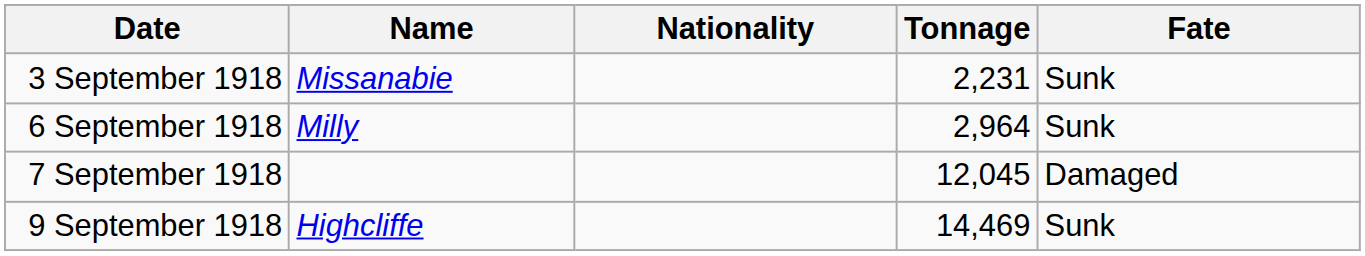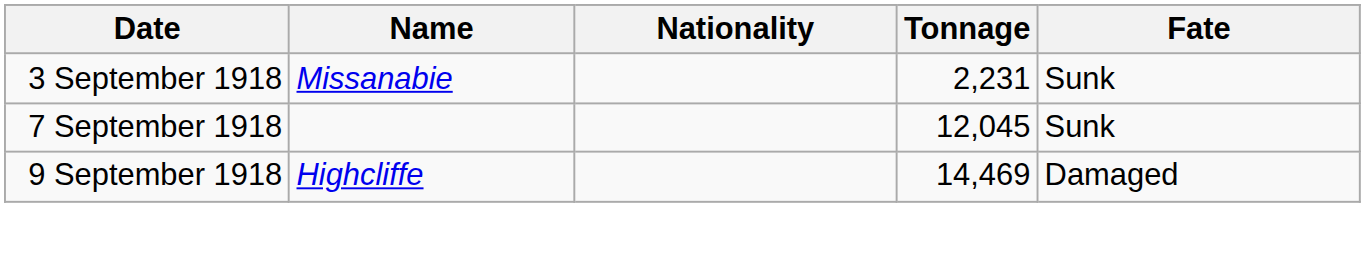- row: 6 September 1918 | Milly | 2,964 | Sunk
7 September 1918 | Fate: Damaged -> Sunk
9 September 1918 | Fate: Sunk -> Damaged
